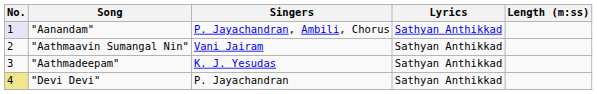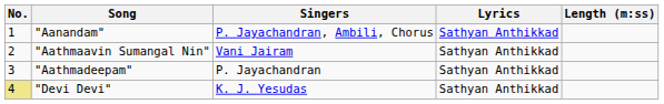"Aanandam" | No.: lavender background -> no background
"Aathmadeepam" | Singers: K. J. Yesudas -> P. Jayachandran
"Devi Devi" | Singers: P. Jayachandran -> K. J. Yesudas
